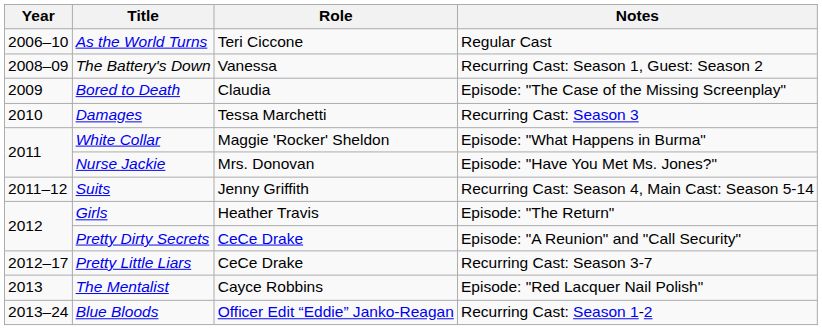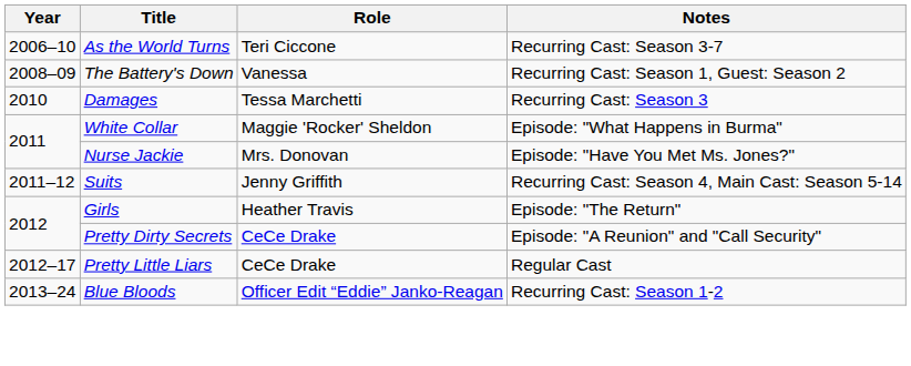As the World Turns | Notes: Regular Cast -> Recurring Cast: Season 3-7
- row: 2009 | Bored to Death | Claudia | Episode: "The Case of the Missing Screenplay"
Pretty Little Liars | Notes: Recurring Cast: Season 3-7 -> Regular Cast
- row: 2013 | The Mentalist | Cayce Robbins | Episode: "Red Lacquer Nail Polish"
